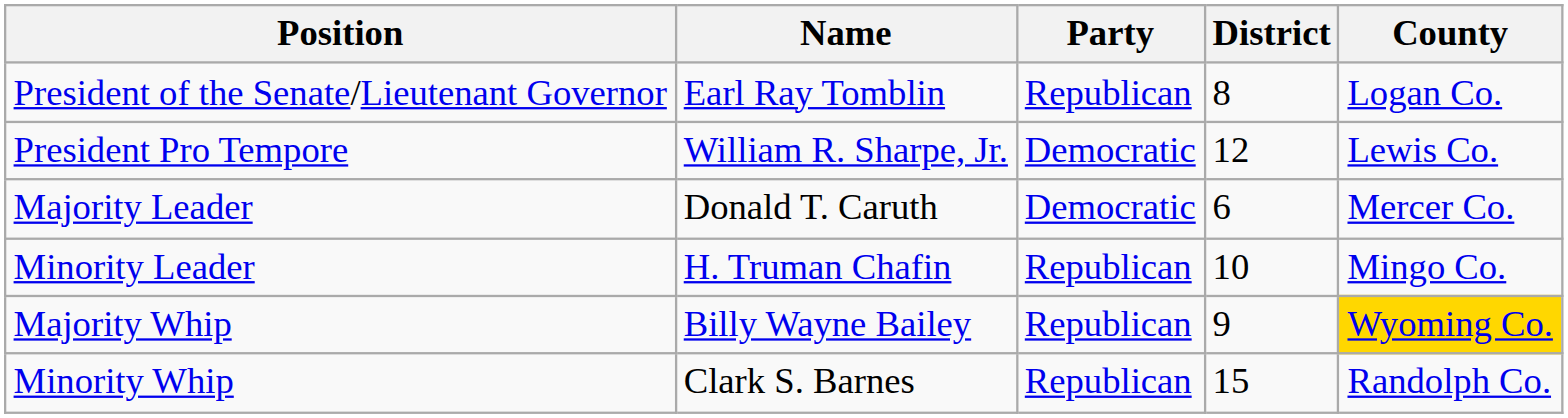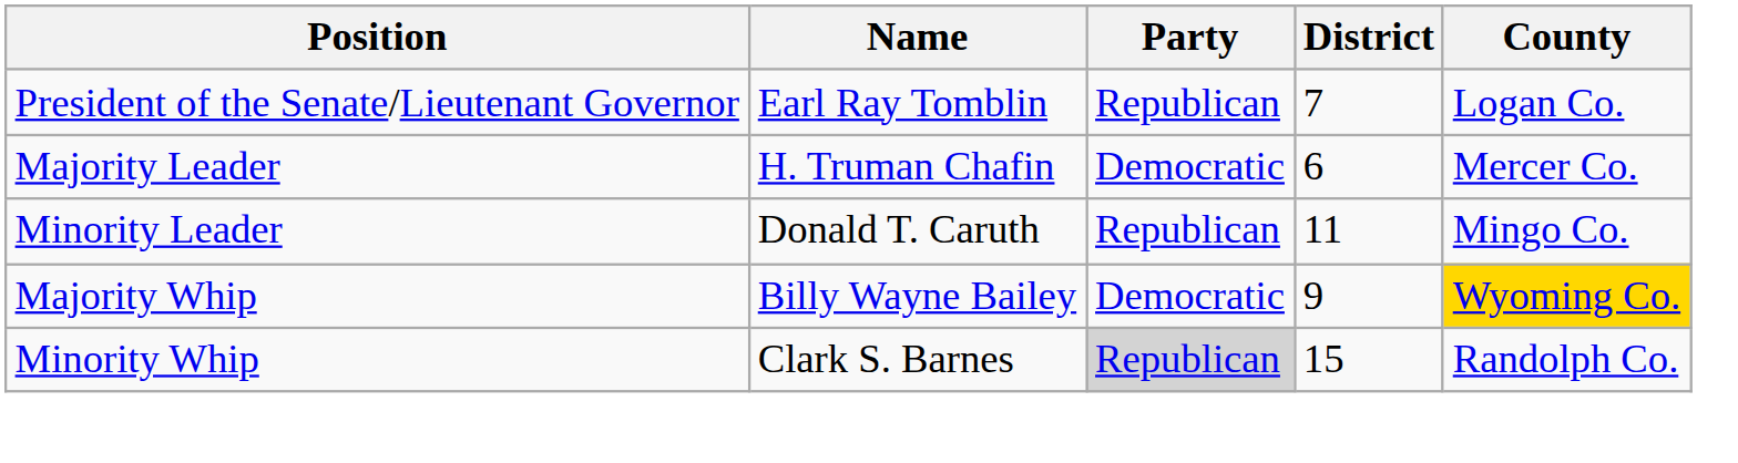President of the Senate/Lieutenant Governor | District: 8 -> 7
- row: President Pro Tempore | William R. Sharpe, Jr. | Democratic | 12 | Lewis Co.
Majority Leader | Name: Donald T. Caruth -> H. Truman Chafin
Minority Leader | Name: H. Truman Chafin -> Donald T. Caruth
Minority Leader | District: 10 -> 11
Majority Whip | Party: Republican -> Democratic
Minority Whip | Party: no background -> lightgrey background
